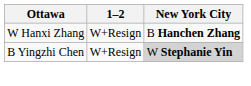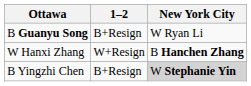+ row: B Guanyu Song | B+Resign | W Ryan Li
B Yingzhi Chen | 1–2: W+Resign -> B+Resign
